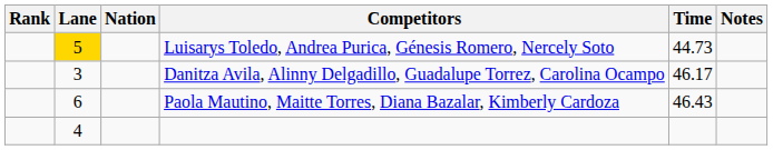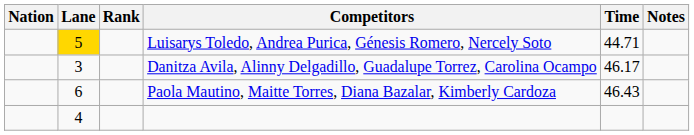columns swapped: Rank <-> Nation
Luisarys Toledo, Andrea Purica, Génesis Romero, Nercely Soto | Time: 44.73 -> 44.71
